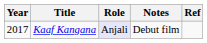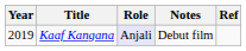Kaaf Kangana | Year: 2017 -> 2019
